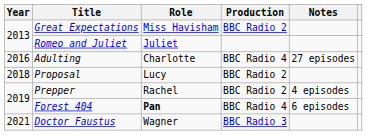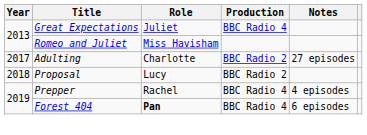Great Expectations | Role: Miss Havisham -> Juliet
Great Expectations | Production: BBC Radio 2 -> BBC Radio 4
Romeo and Juliet | Role: Juliet -> Miss Havisham
Adulting | Year: 2016 -> 2017
Adulting | Production: BBC Radio 4 -> BBC Radio 2
Prepper | Production: BBC Radio 2 -> BBC Radio 4
- row: 2021 | Doctor Faustus | Wagner | BBC Radio 3
